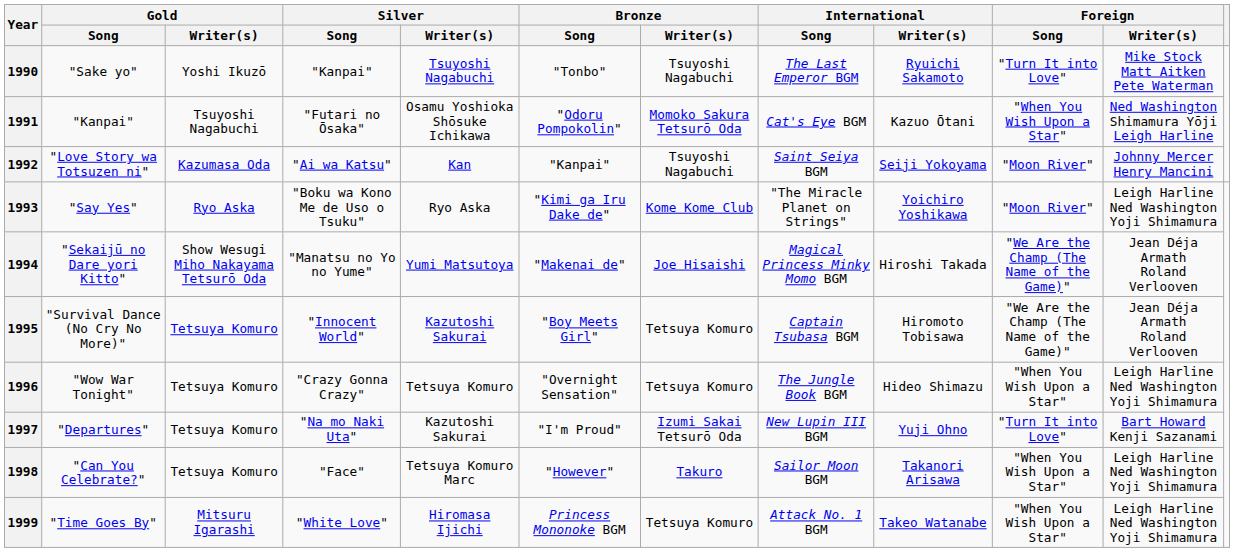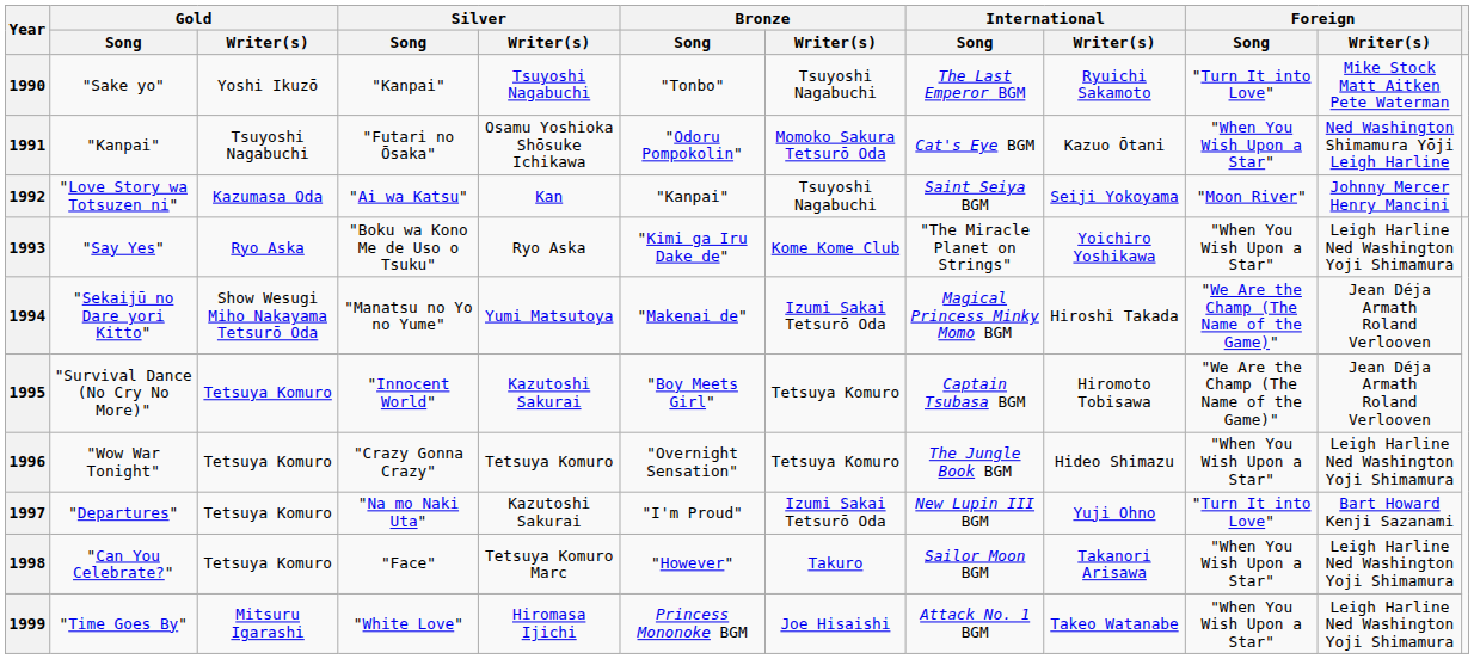1993 | Foreign / Song: "Moon River" -> "When You Wish Upon a Star"
1994 | Bronze / Writer(s): Joe Hisaishi -> Izumi Sakai Tetsurō Oda
1999 | Bronze / Writer(s): Tetsuya Komuro -> Joe Hisaishi
